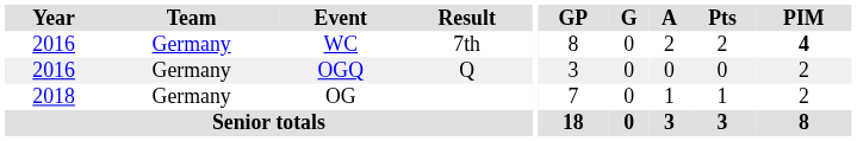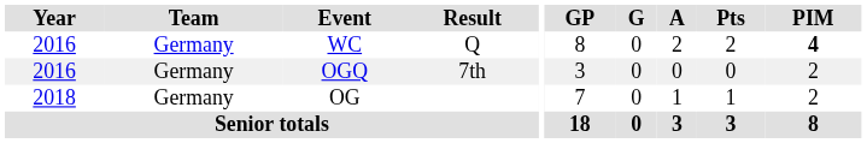WC | Result: 7th -> Q
OGQ | Result: Q -> 7th
